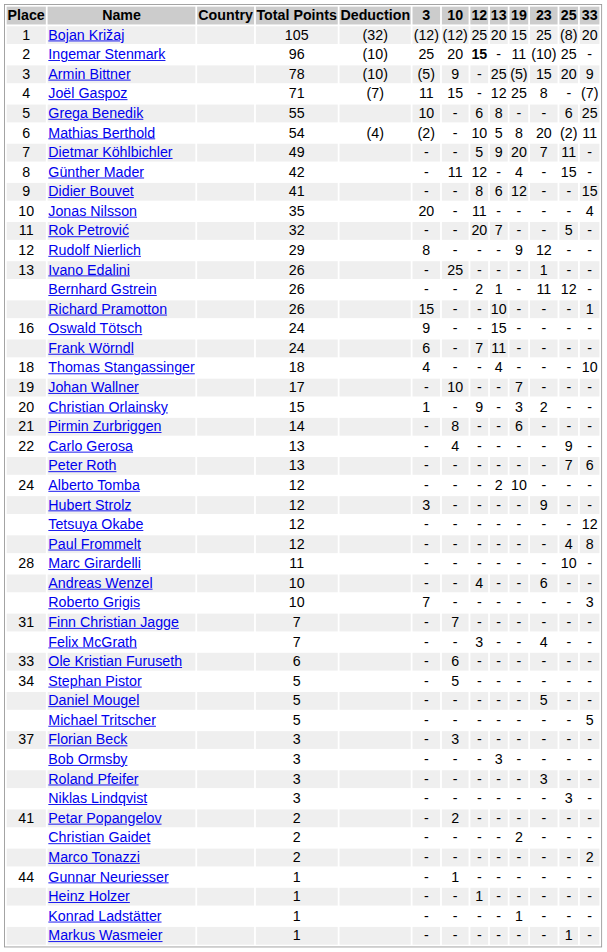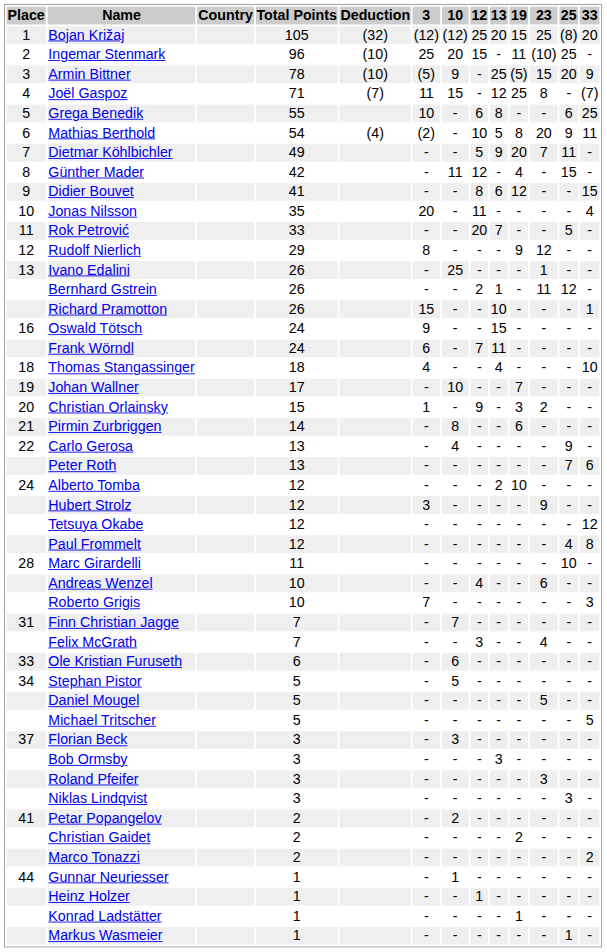Ingemar Stenmark | 12: bold -> normal
Mathias Berthold | 25: (2) -> 9
Rok Petrović | Total Points: 32 -> 33
